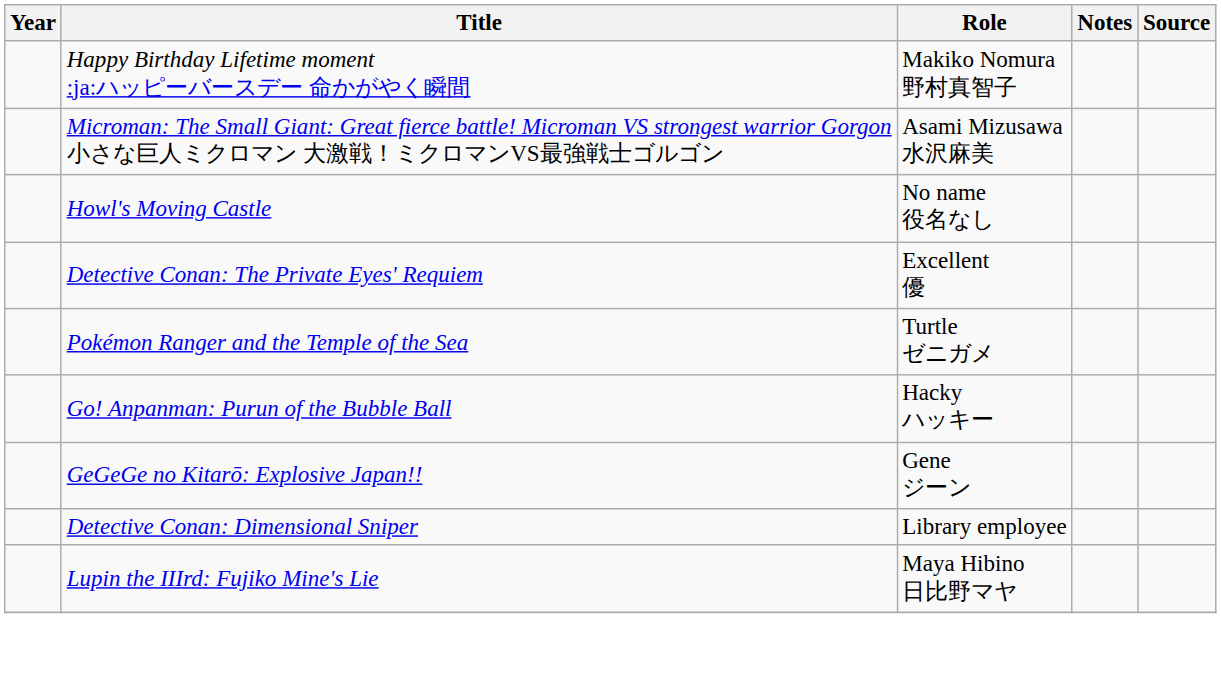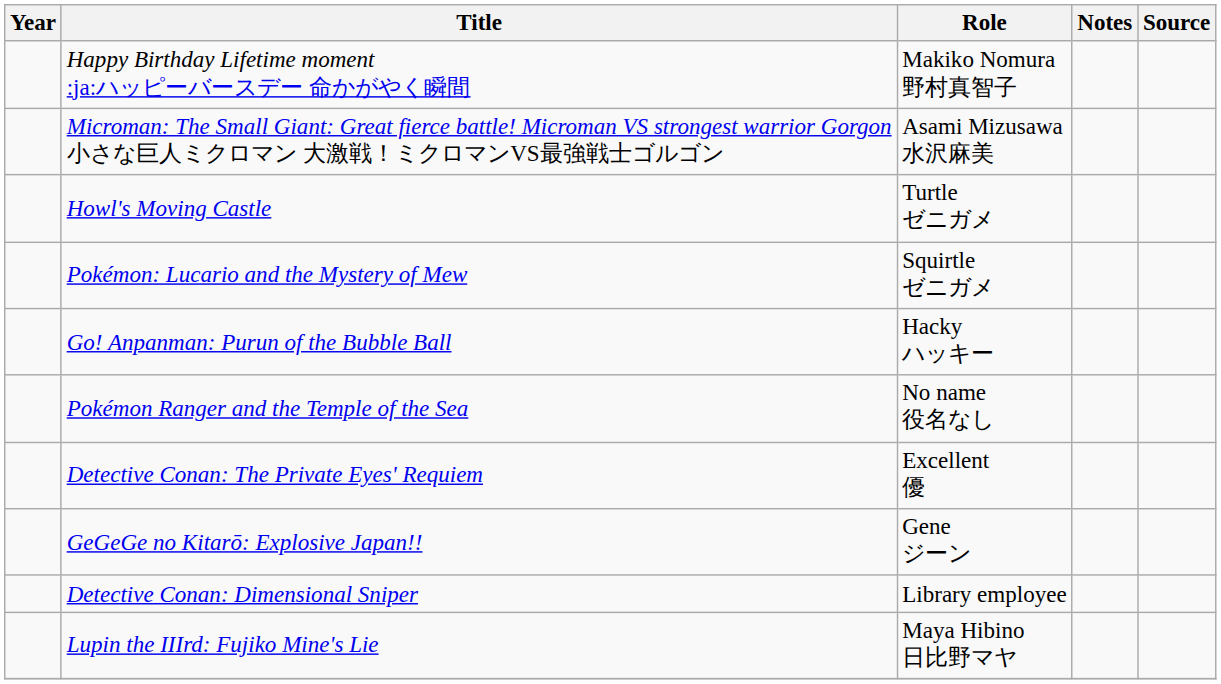Howl's Moving Castle | Role: No name 役名なし -> Turtle ゼニガメ
+ row: Pokémon: Lucario and the Mystery of Mew | Squirtle ゼニガメ
rows swapped: Detective Conan: The Private Eyes' Requiem <-> Go! Anpanman: Purun of the Bubble Ball
Pokémon Ranger and the Temple of the Sea | Role: Turtle ゼニガメ -> No name 役名なし
